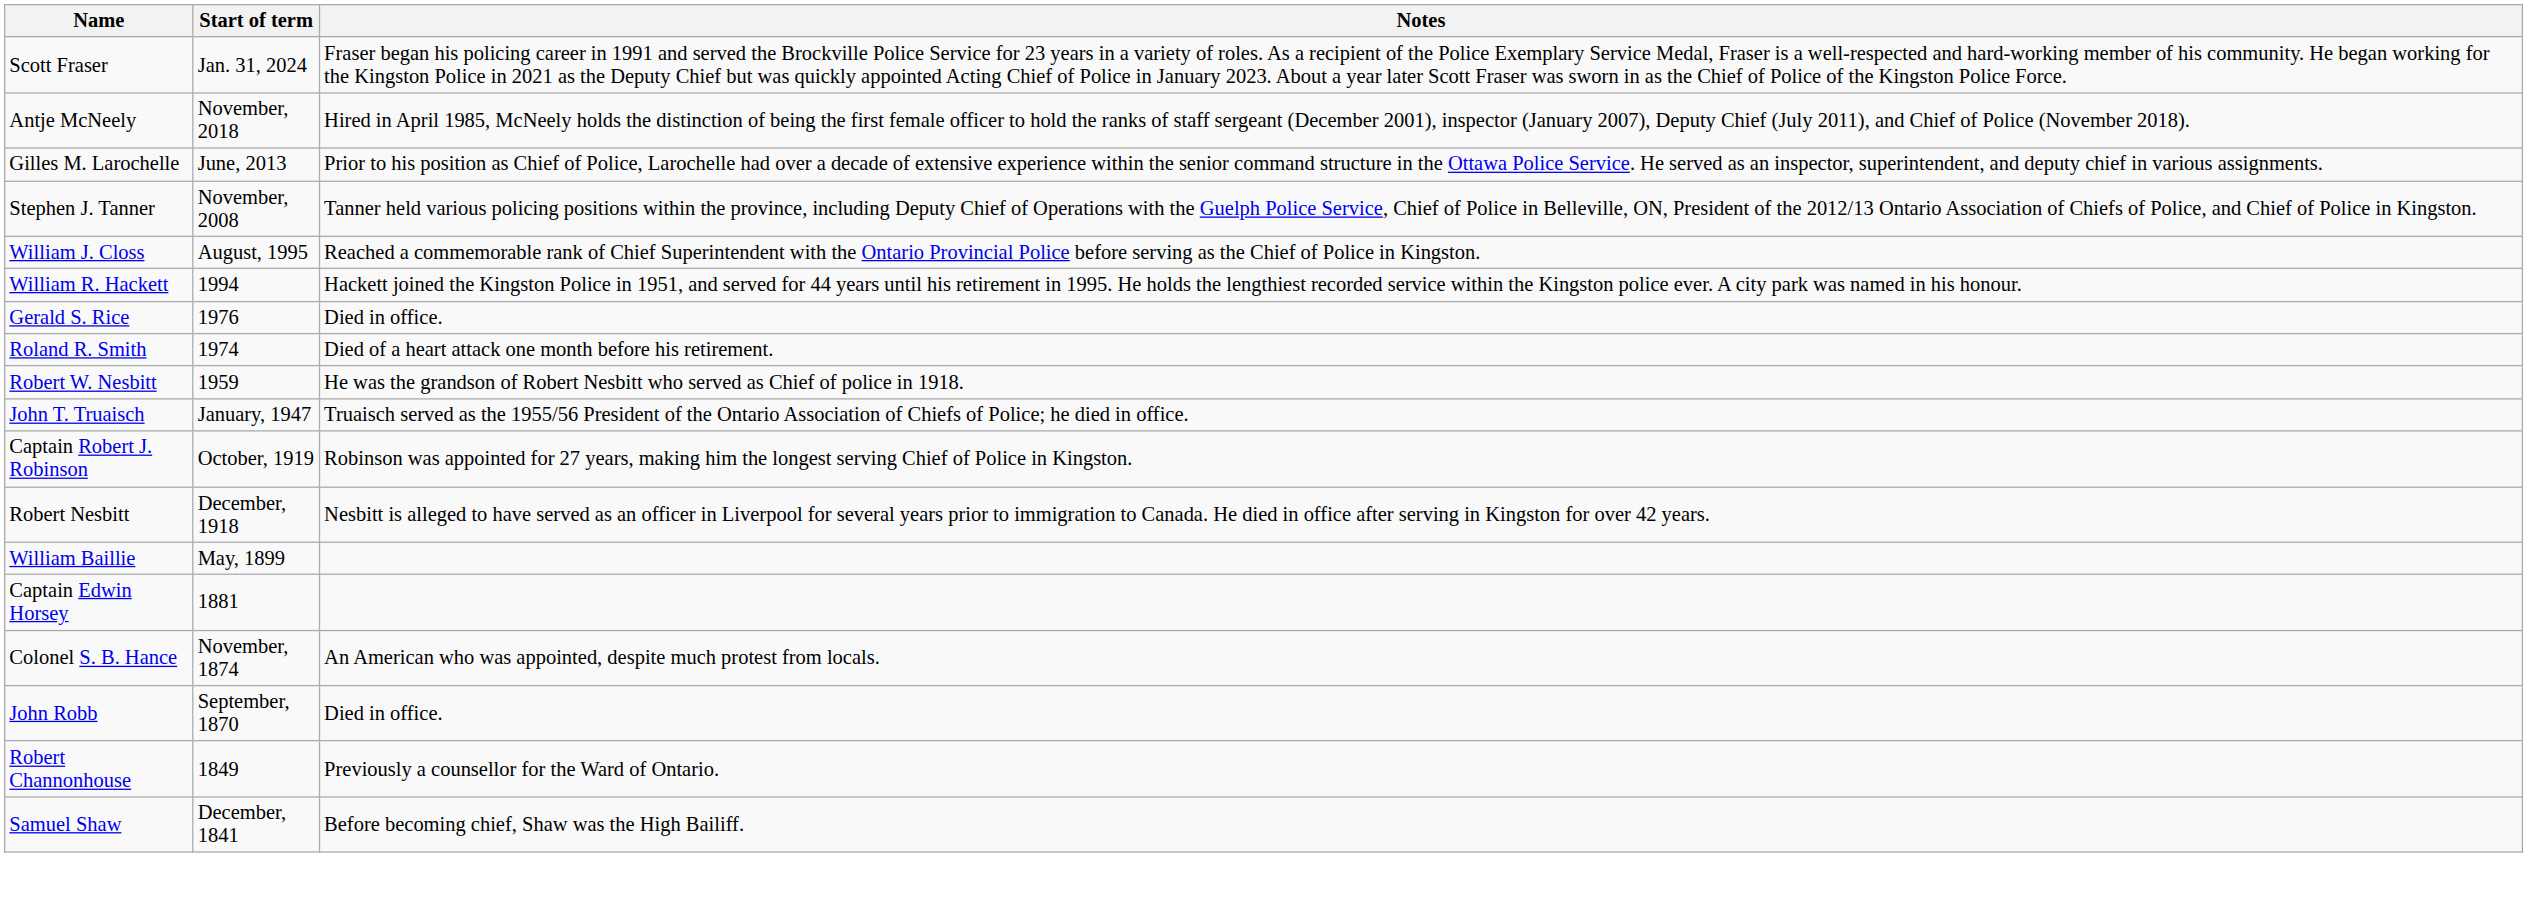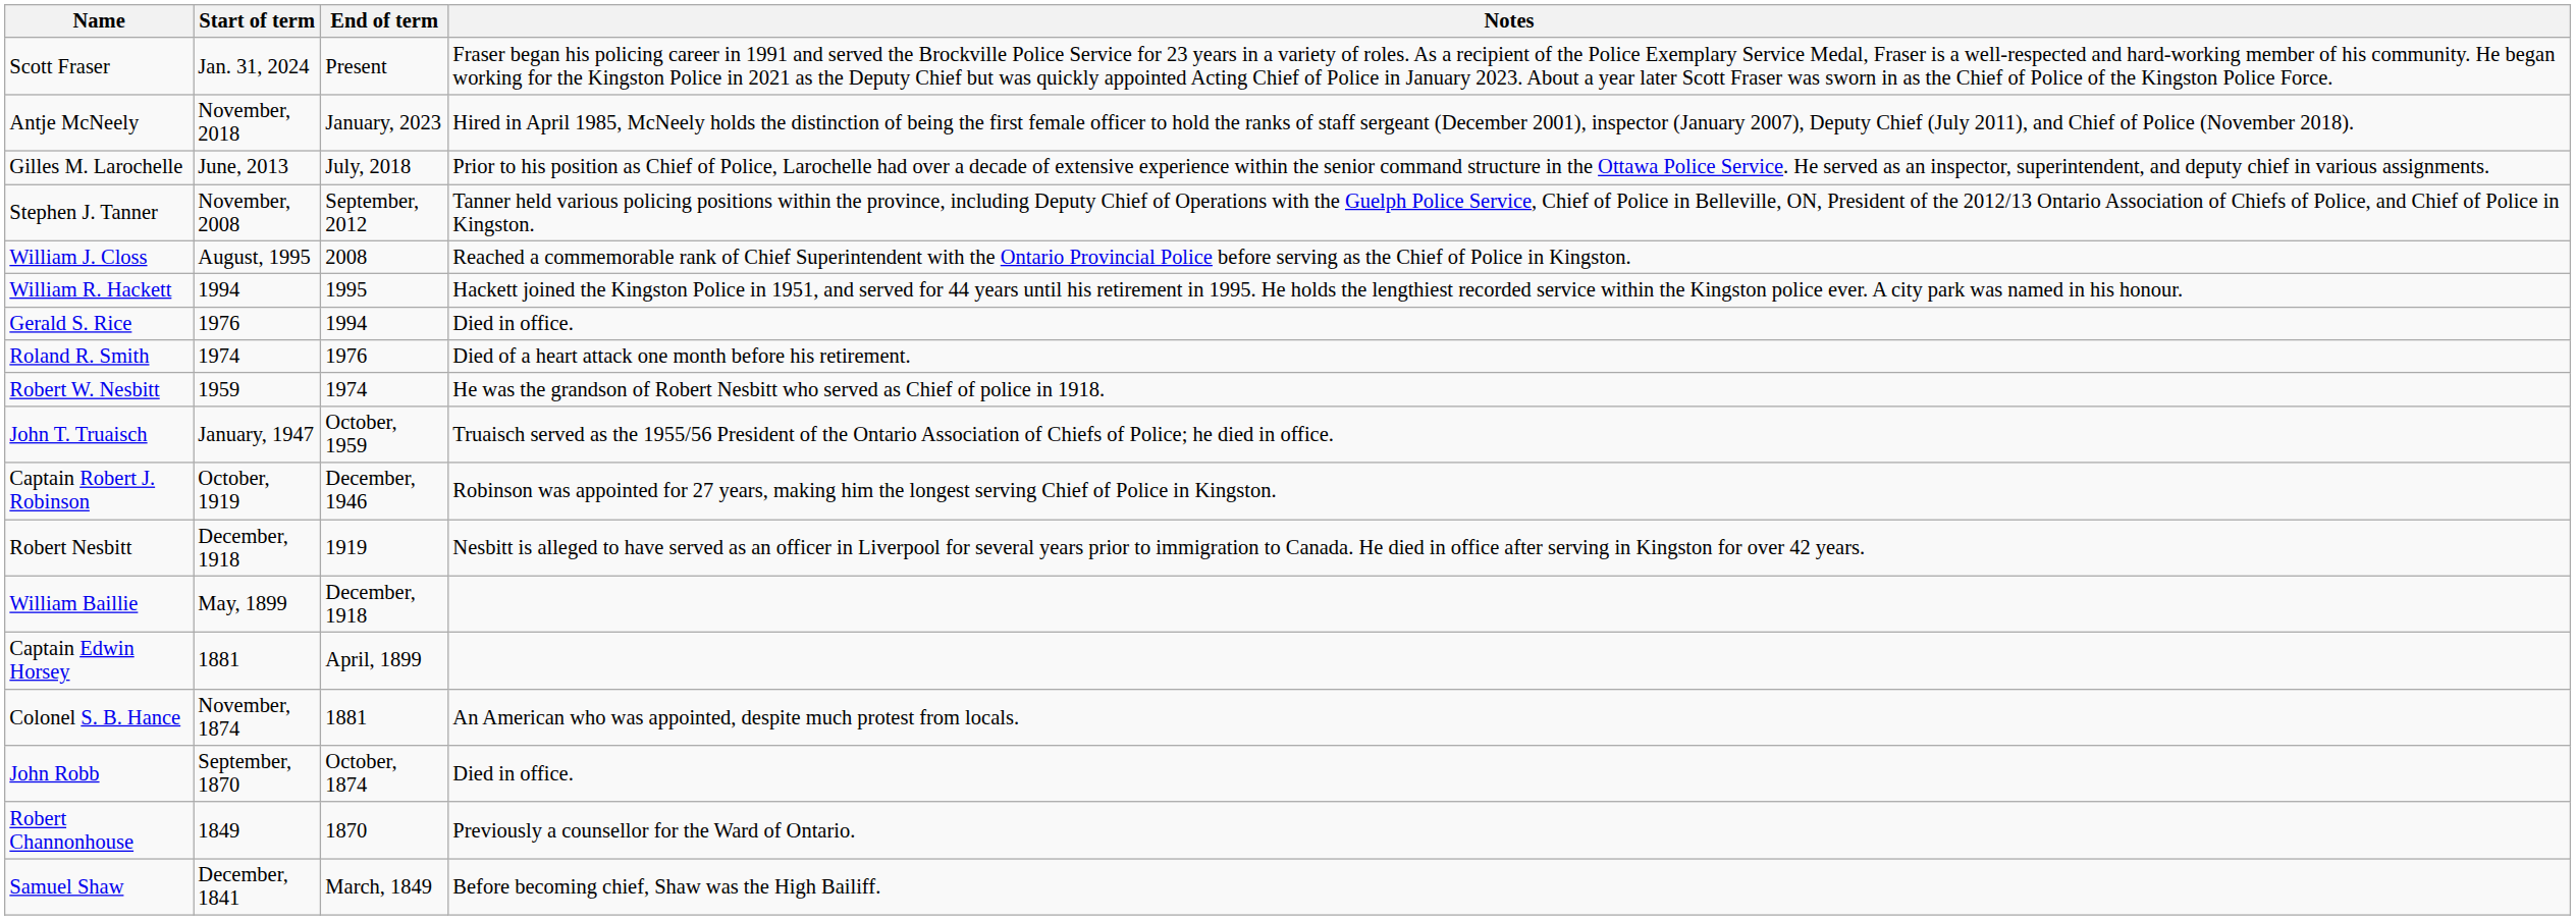+ column: End of term | Present | January, 2023 | July, 2018 | September, 2012 | 2008 | 1995 | 1994 | 1976 | 1974 | October, 1959 | December, 1946 | 1919 | December, 1918 | April, 1899 | 1881 | October, 1874 | 1870 | March, 1849
